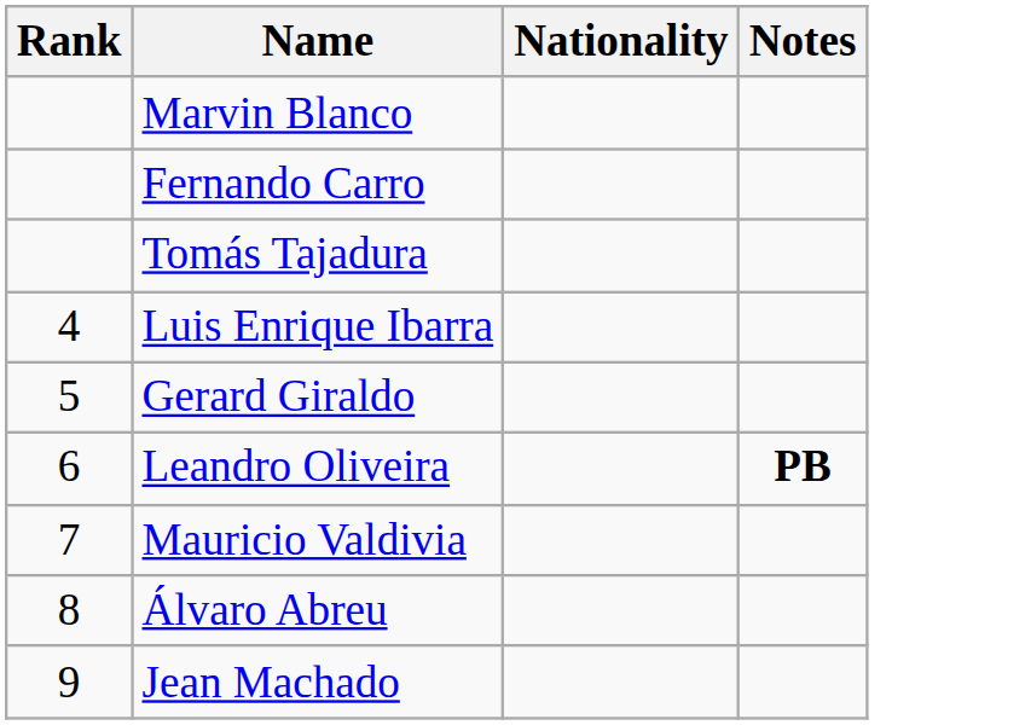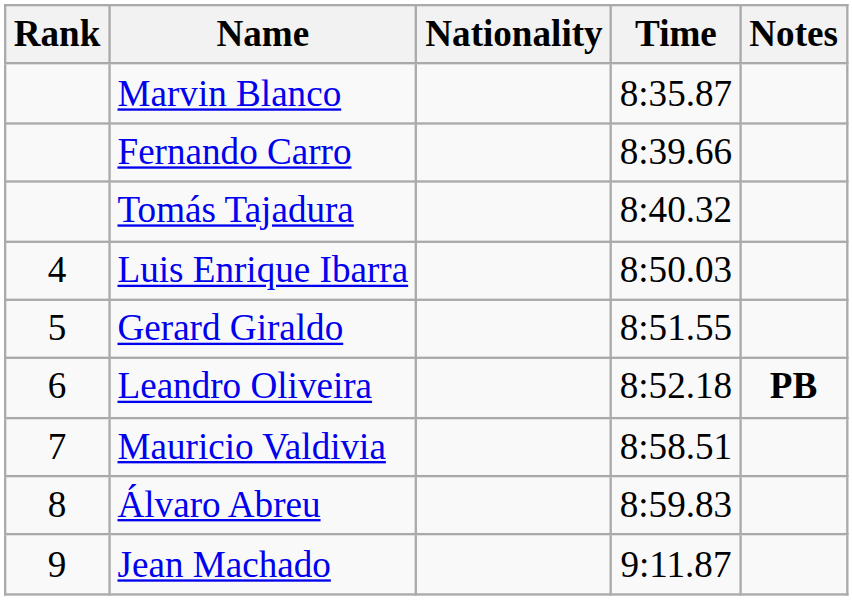+ column: Time | 8:35.87 | 8:39.66 | 8:40.32 | 8:50.03 | 8:51.55 | 8:52.18 | 8:58.51 | 8:59.83 | 9:11.87
